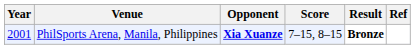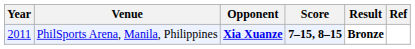PhilSports Arena, Manila, Philippines | Year: 2001 -> 2011
PhilSports Arena, Manila, Philippines | Score: normal -> bold
